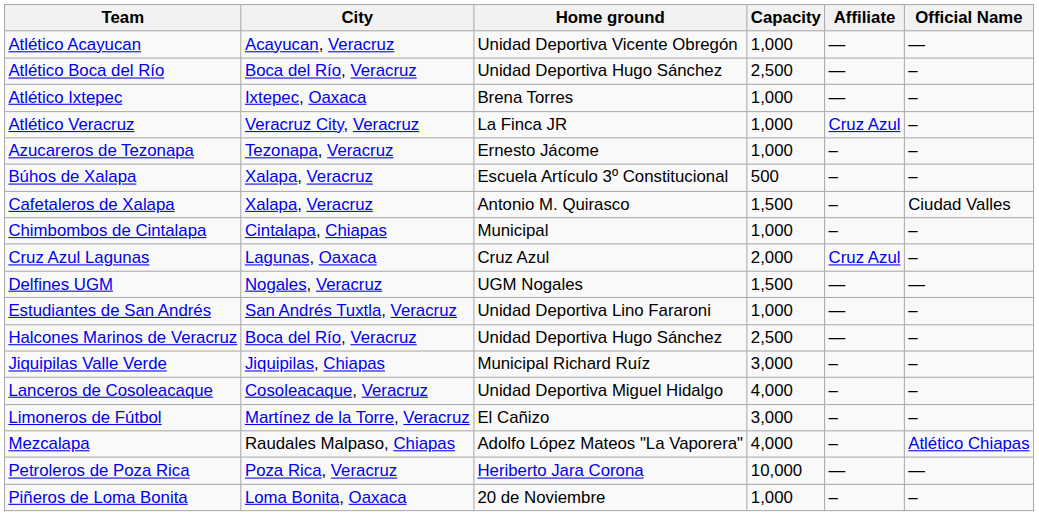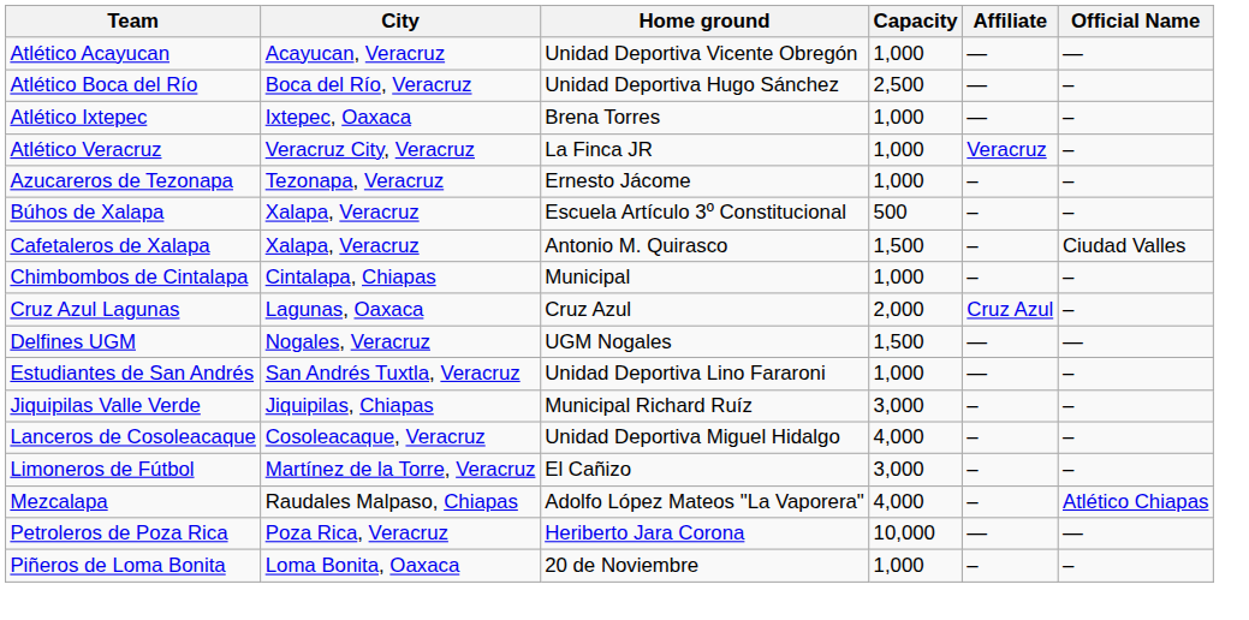Atlético Veracruz | Affiliate: Cruz Azul -> Veracruz
- row: Halcones Marinos de Veracruz | Boca del Río, Veracruz | Unidad Deportiva Hugo Sánchez | 2,500 | — | –
